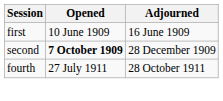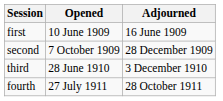second | Opened: bold -> normal
+ row: third | 28 June 1910 | 3 December 1910
